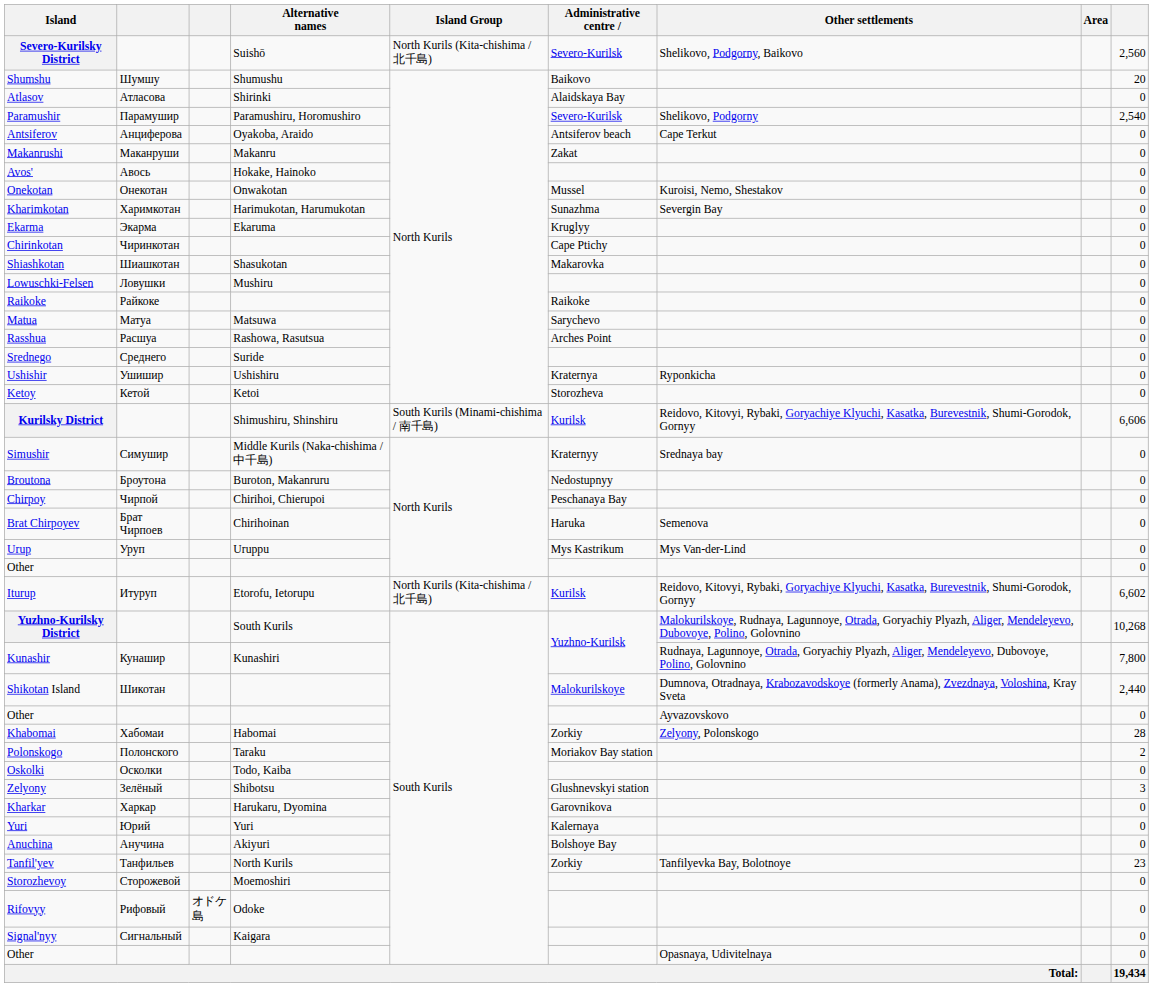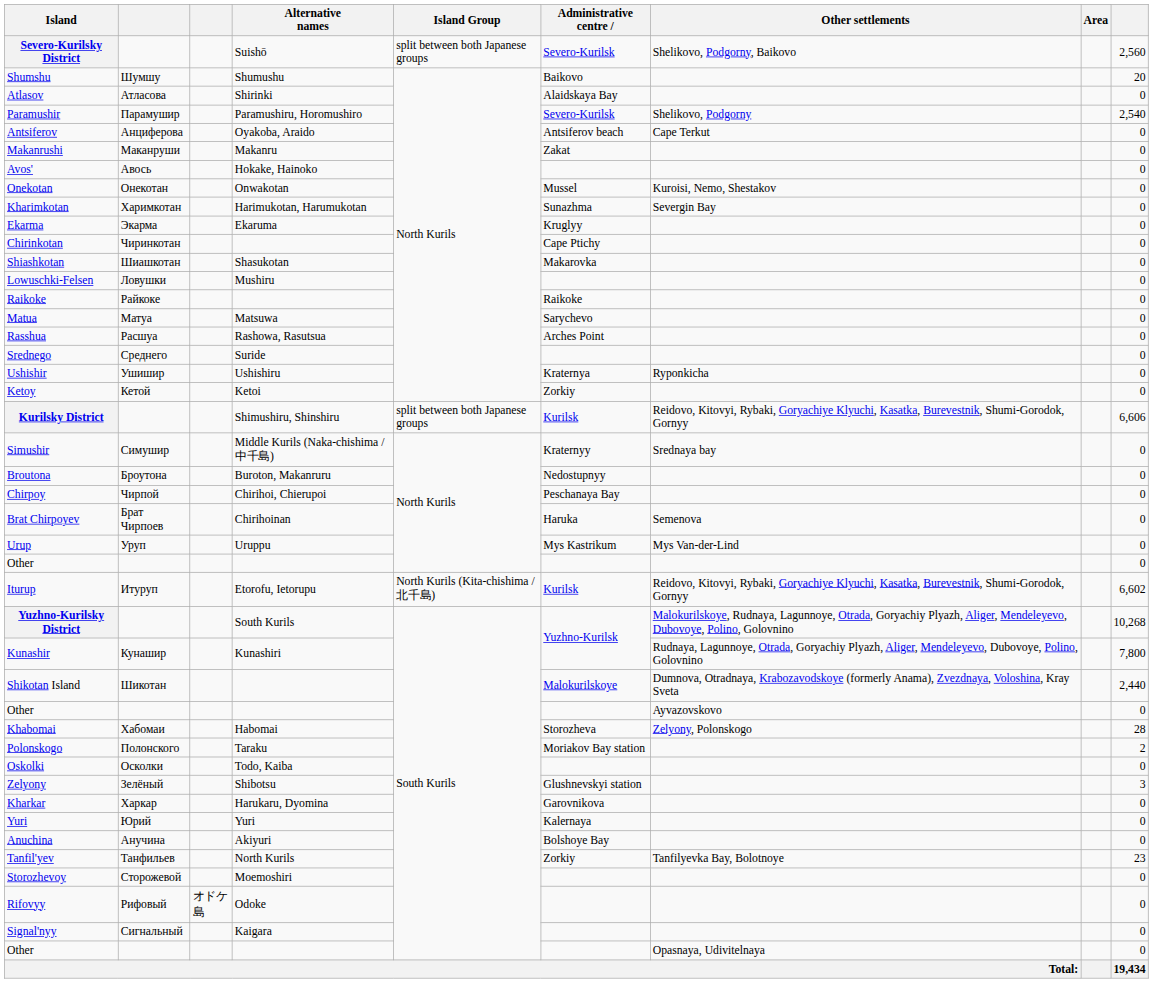Severo-Kurilsky District | Island Group: North Kurils (Kita-chishima / 北千島) -> split between both Japanese groups
Ketoy | Administrative centre: Storozheva -> Zorkiy
Kurilsky District | Island Group: South Kurils (Minami-chishima / 南千島) -> split between both Japanese groups
Khabomai | Administrative centre: Zorkiy -> Storozheva
